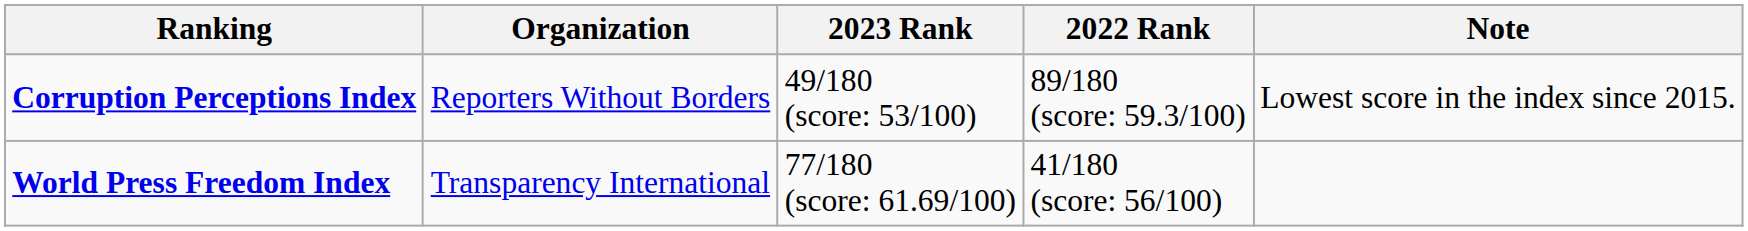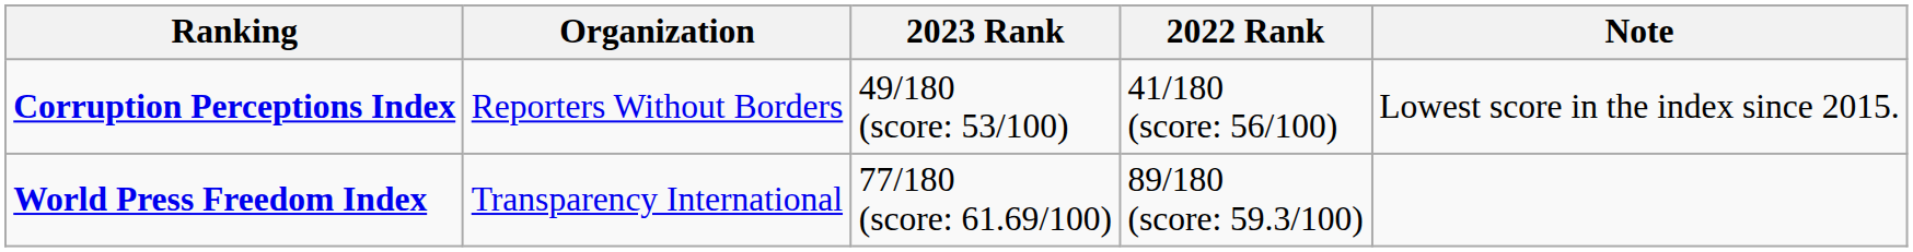Corruption Perceptions Index | 2022 Rank: 89/180 (score: 59.3/100) -> 41/180 (score: 56/100)
World Press Freedom Index | 2022 Rank: 41/180 (score: 56/100) -> 89/180 (score: 59.3/100)
